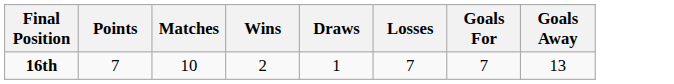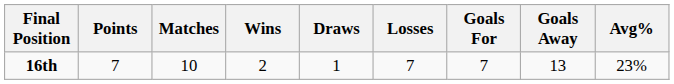+ column: Avg% | 23%
